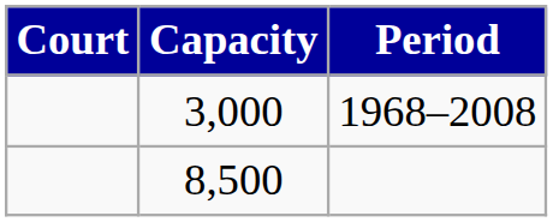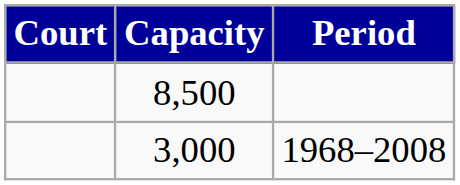rows swapped: 3,000 <-> 8,500
